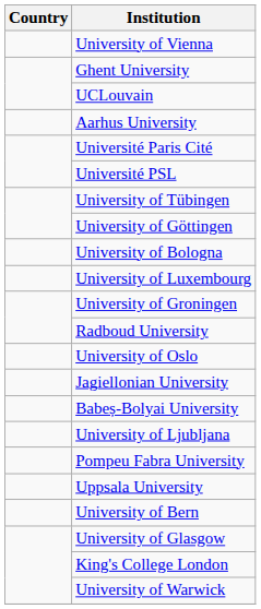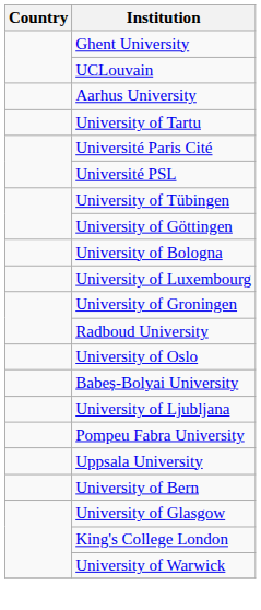- row: University of Vienna
+ row: University of Tartu
- row: Jagiellonian University
